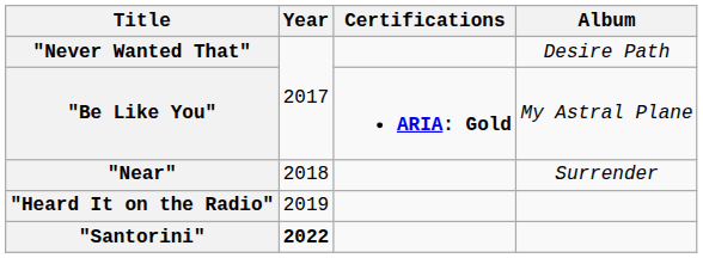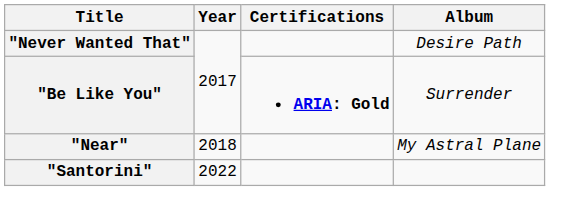"Be Like You" | Album: My Astral Plane -> Surrender
"Near" | Album: Surrender -> My Astral Plane
- row: "Heard It on the Radio" | 2019
"Santorini" | Year: bold -> normal
